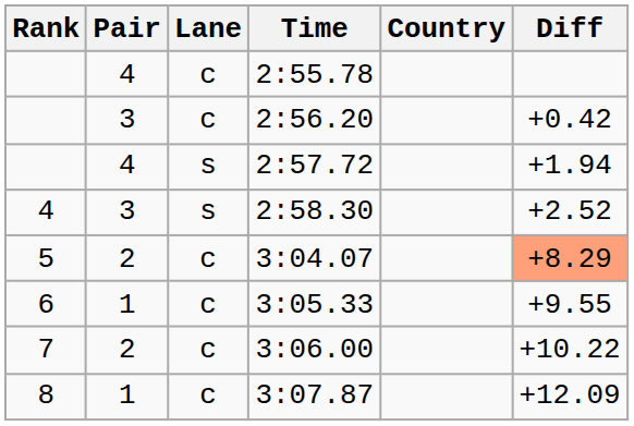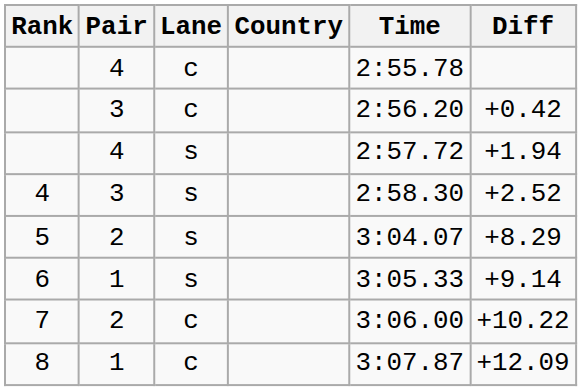columns swapped: Country <-> Time
5 | Lane: c -> s
5 | Diff: lightsalmon background -> no background
6 | Lane: c -> s
6 | Diff: +9.55 -> +9.14
